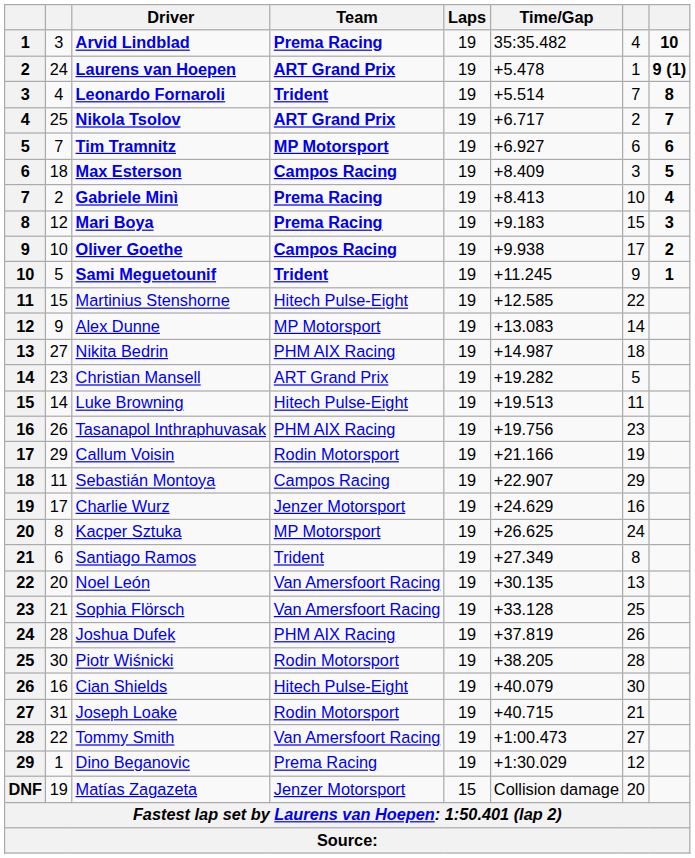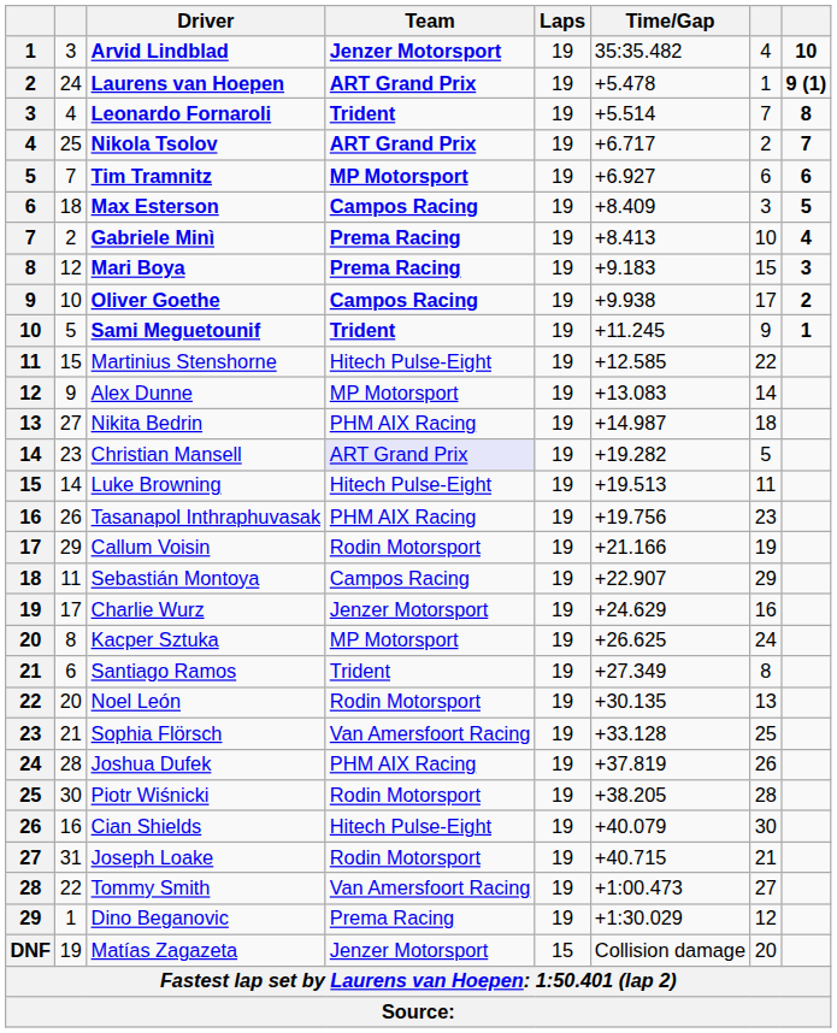Arvid Lindblad | Team: Prema Racing -> Jenzer Motorsport
Christian Mansell | Team: no background -> lavender background
Noel León | Team: Van Amersfoort Racing -> Rodin Motorsport
